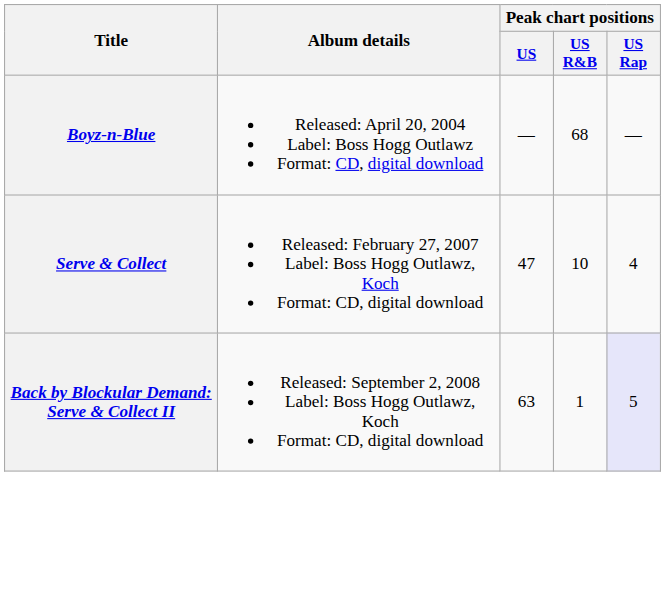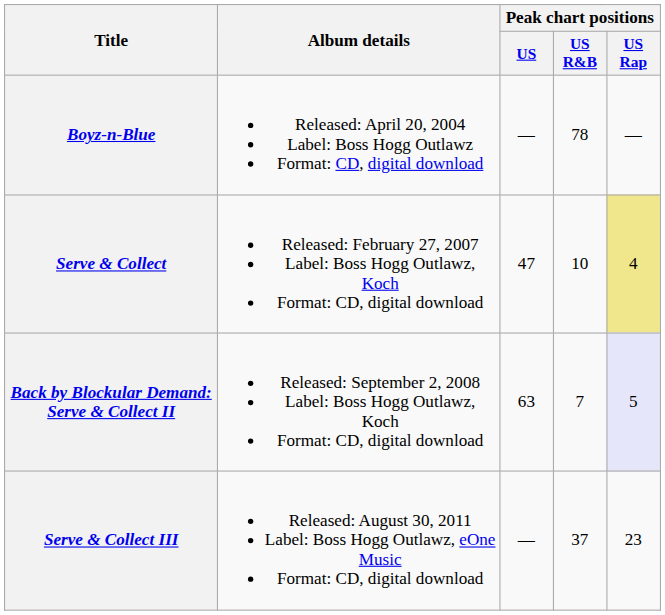Boyz-n-Blue | Peak chart positions / US R&B: 68 -> 78
Serve & Collect | Peak chart positions / US Rap: no background -> khaki background
Back by Blockular Demand: Serve & Collect II | Peak chart positions / US R&B: 1 -> 7
+ row: Serve & Collect III | Released: August 30, 2011 Label: Boss Hogg Outlawz, eOne Music Format: CD, digital download | — | 37 | 23
